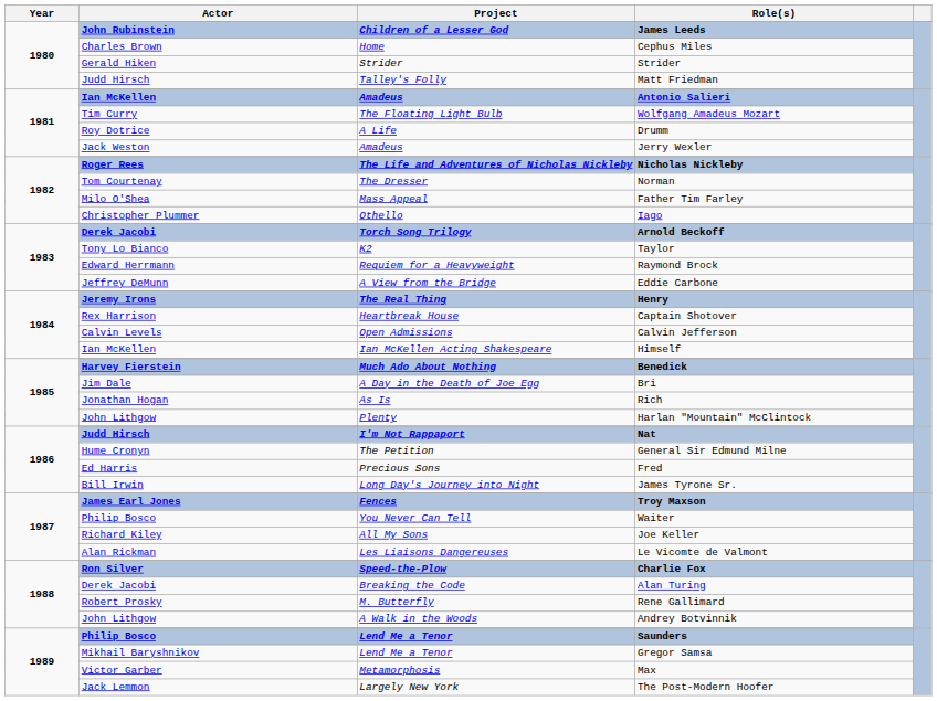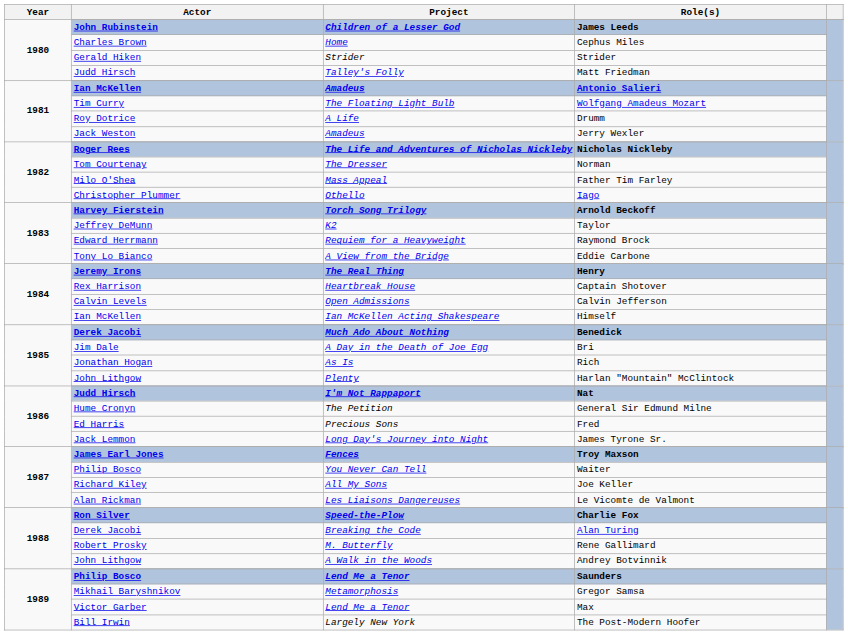Arnold Beckoff | Actor: Derek Jacobi -> Harvey Fierstein
Taylor | Actor: Tony Lo Bianco -> Jeffrey DeMunn
Eddie Carbone | Actor: Jeffrey DeMunn -> Tony Lo Bianco
Benedick | Actor: Harvey Fierstein -> Derek Jacobi
James Tyrone Sr. | Actor: Bill Irwin -> Jack Lemmon
Gregor Samsa | Project: Lend Me a Tenor -> Metamorphosis
Max | Project: Metamorphosis -> Lend Me a Tenor
The Post-Modern Hoofer | Actor: Jack Lemmon -> Bill Irwin
